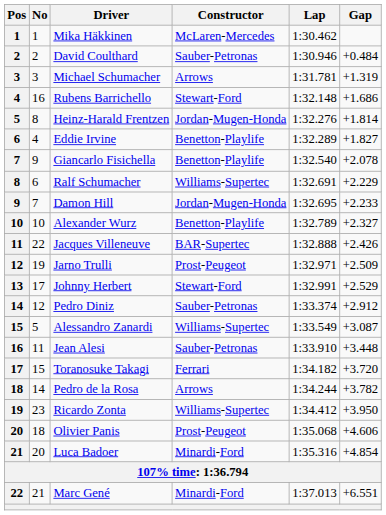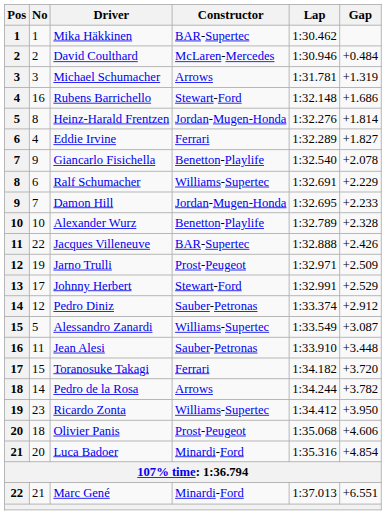Mika Häkkinen | Constructor: McLaren-Mercedes -> BAR-Supertec
David Coulthard | Constructor: Sauber-Petronas -> McLaren-Mercedes
Eddie Irvine | Constructor: Benetton-Playlife -> Ferrari
Alexander Wurz | Gap: +2.327 -> +2.328
